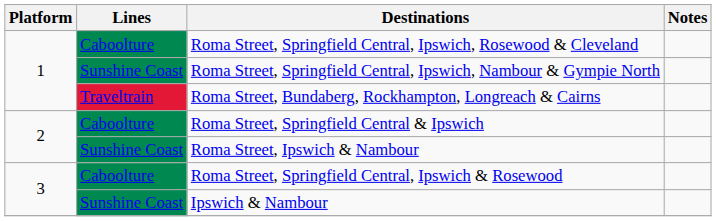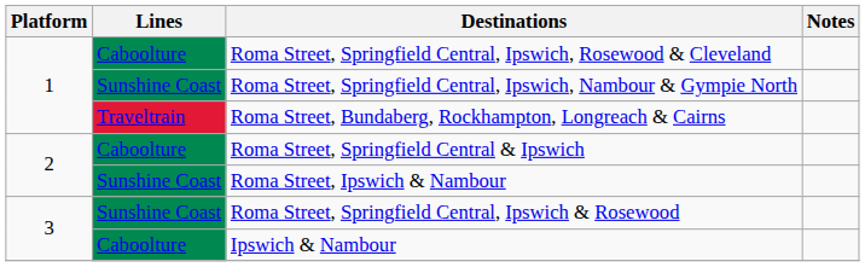Roma Street, Springfield Central, Ipswich & Rosewood | Lines: Caboolture -> Sunshine Coast
Ipswich & Nambour | Lines: Sunshine Coast -> Caboolture
